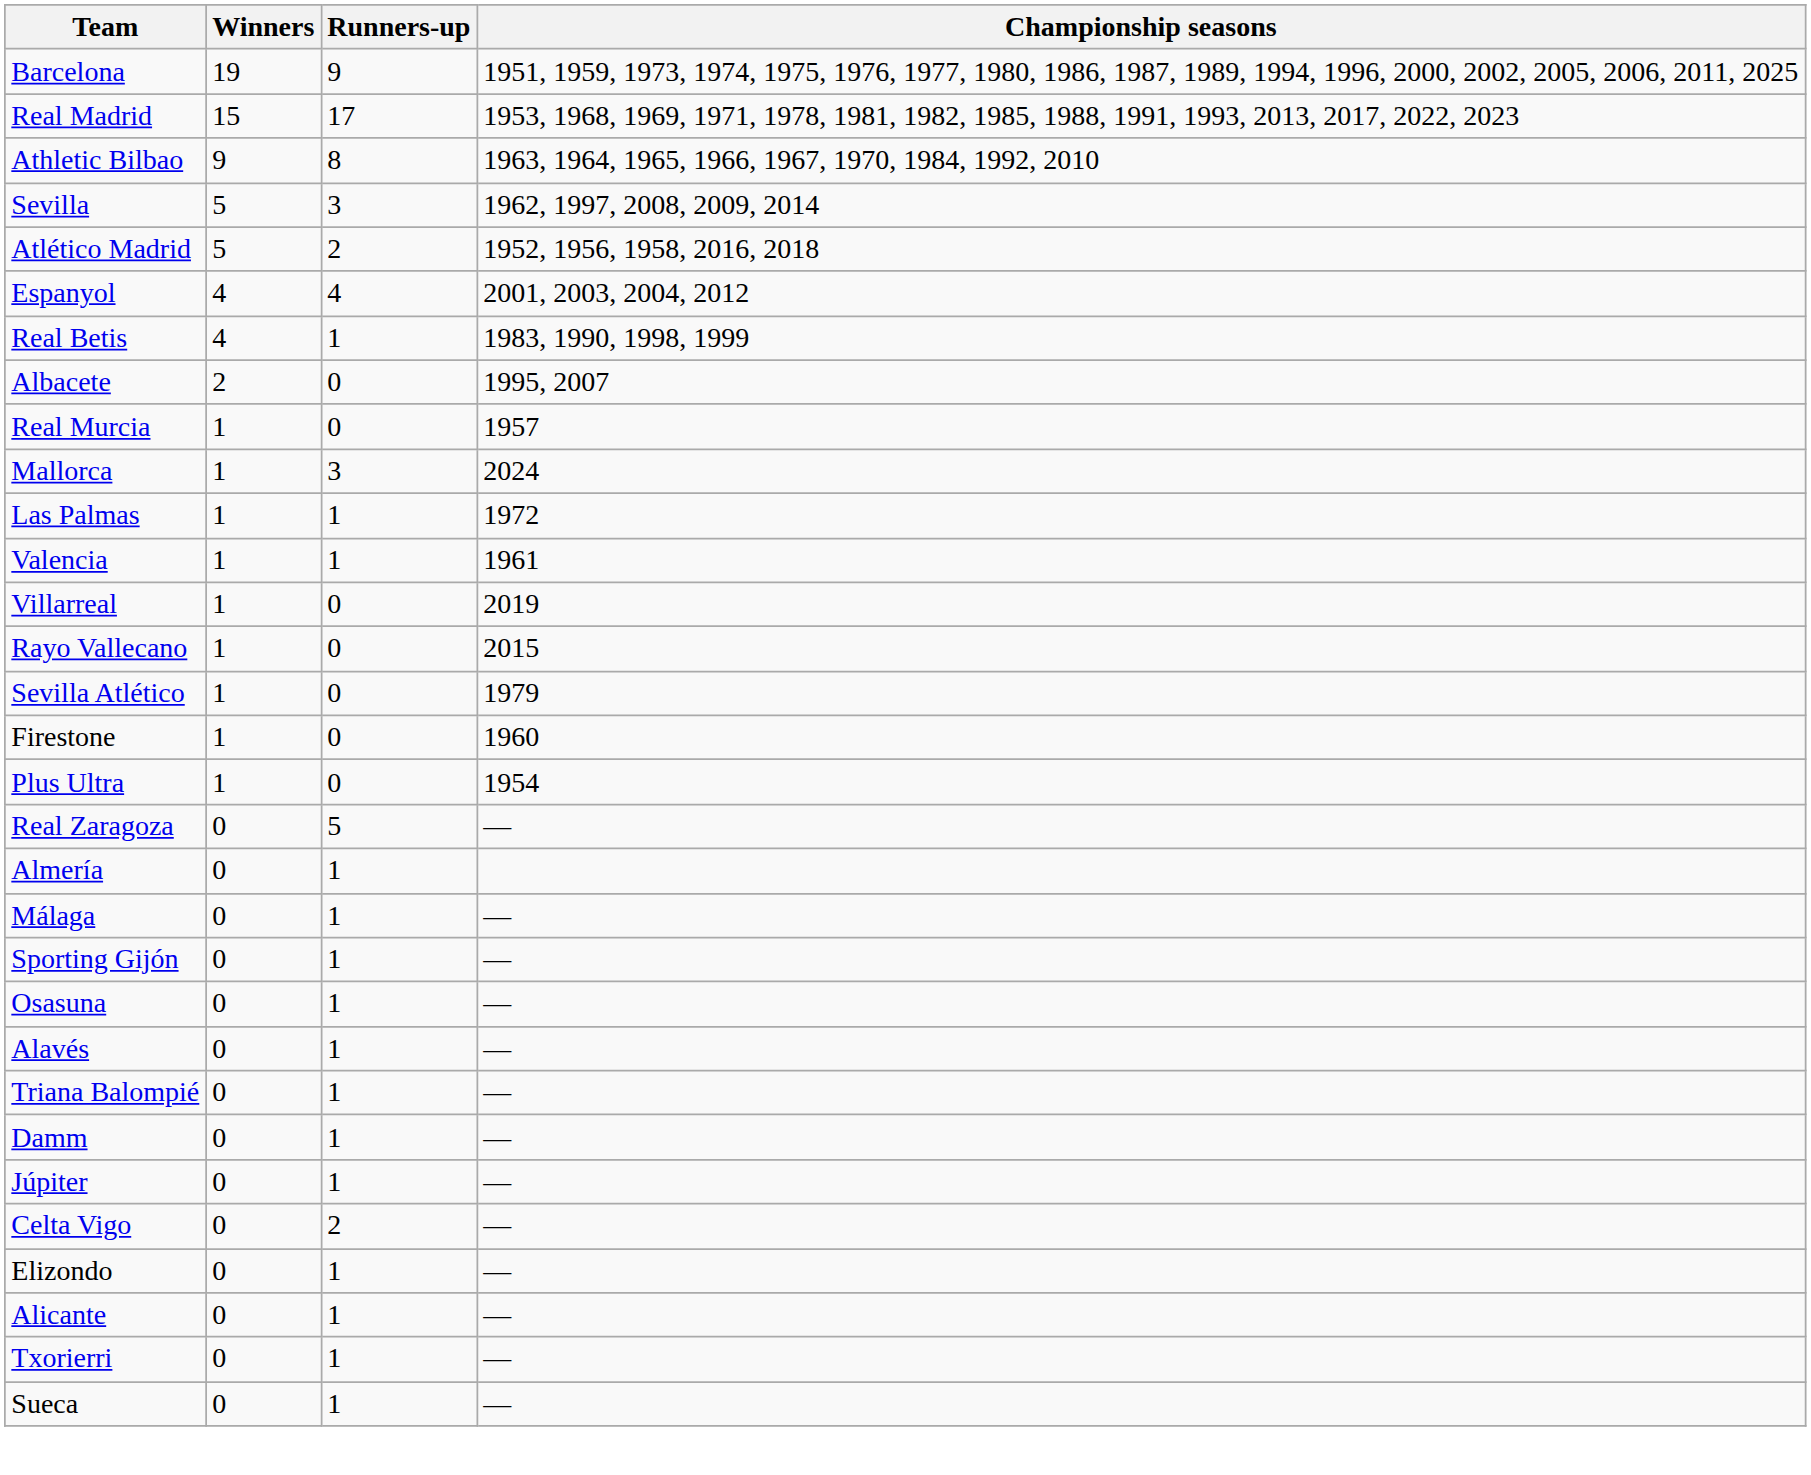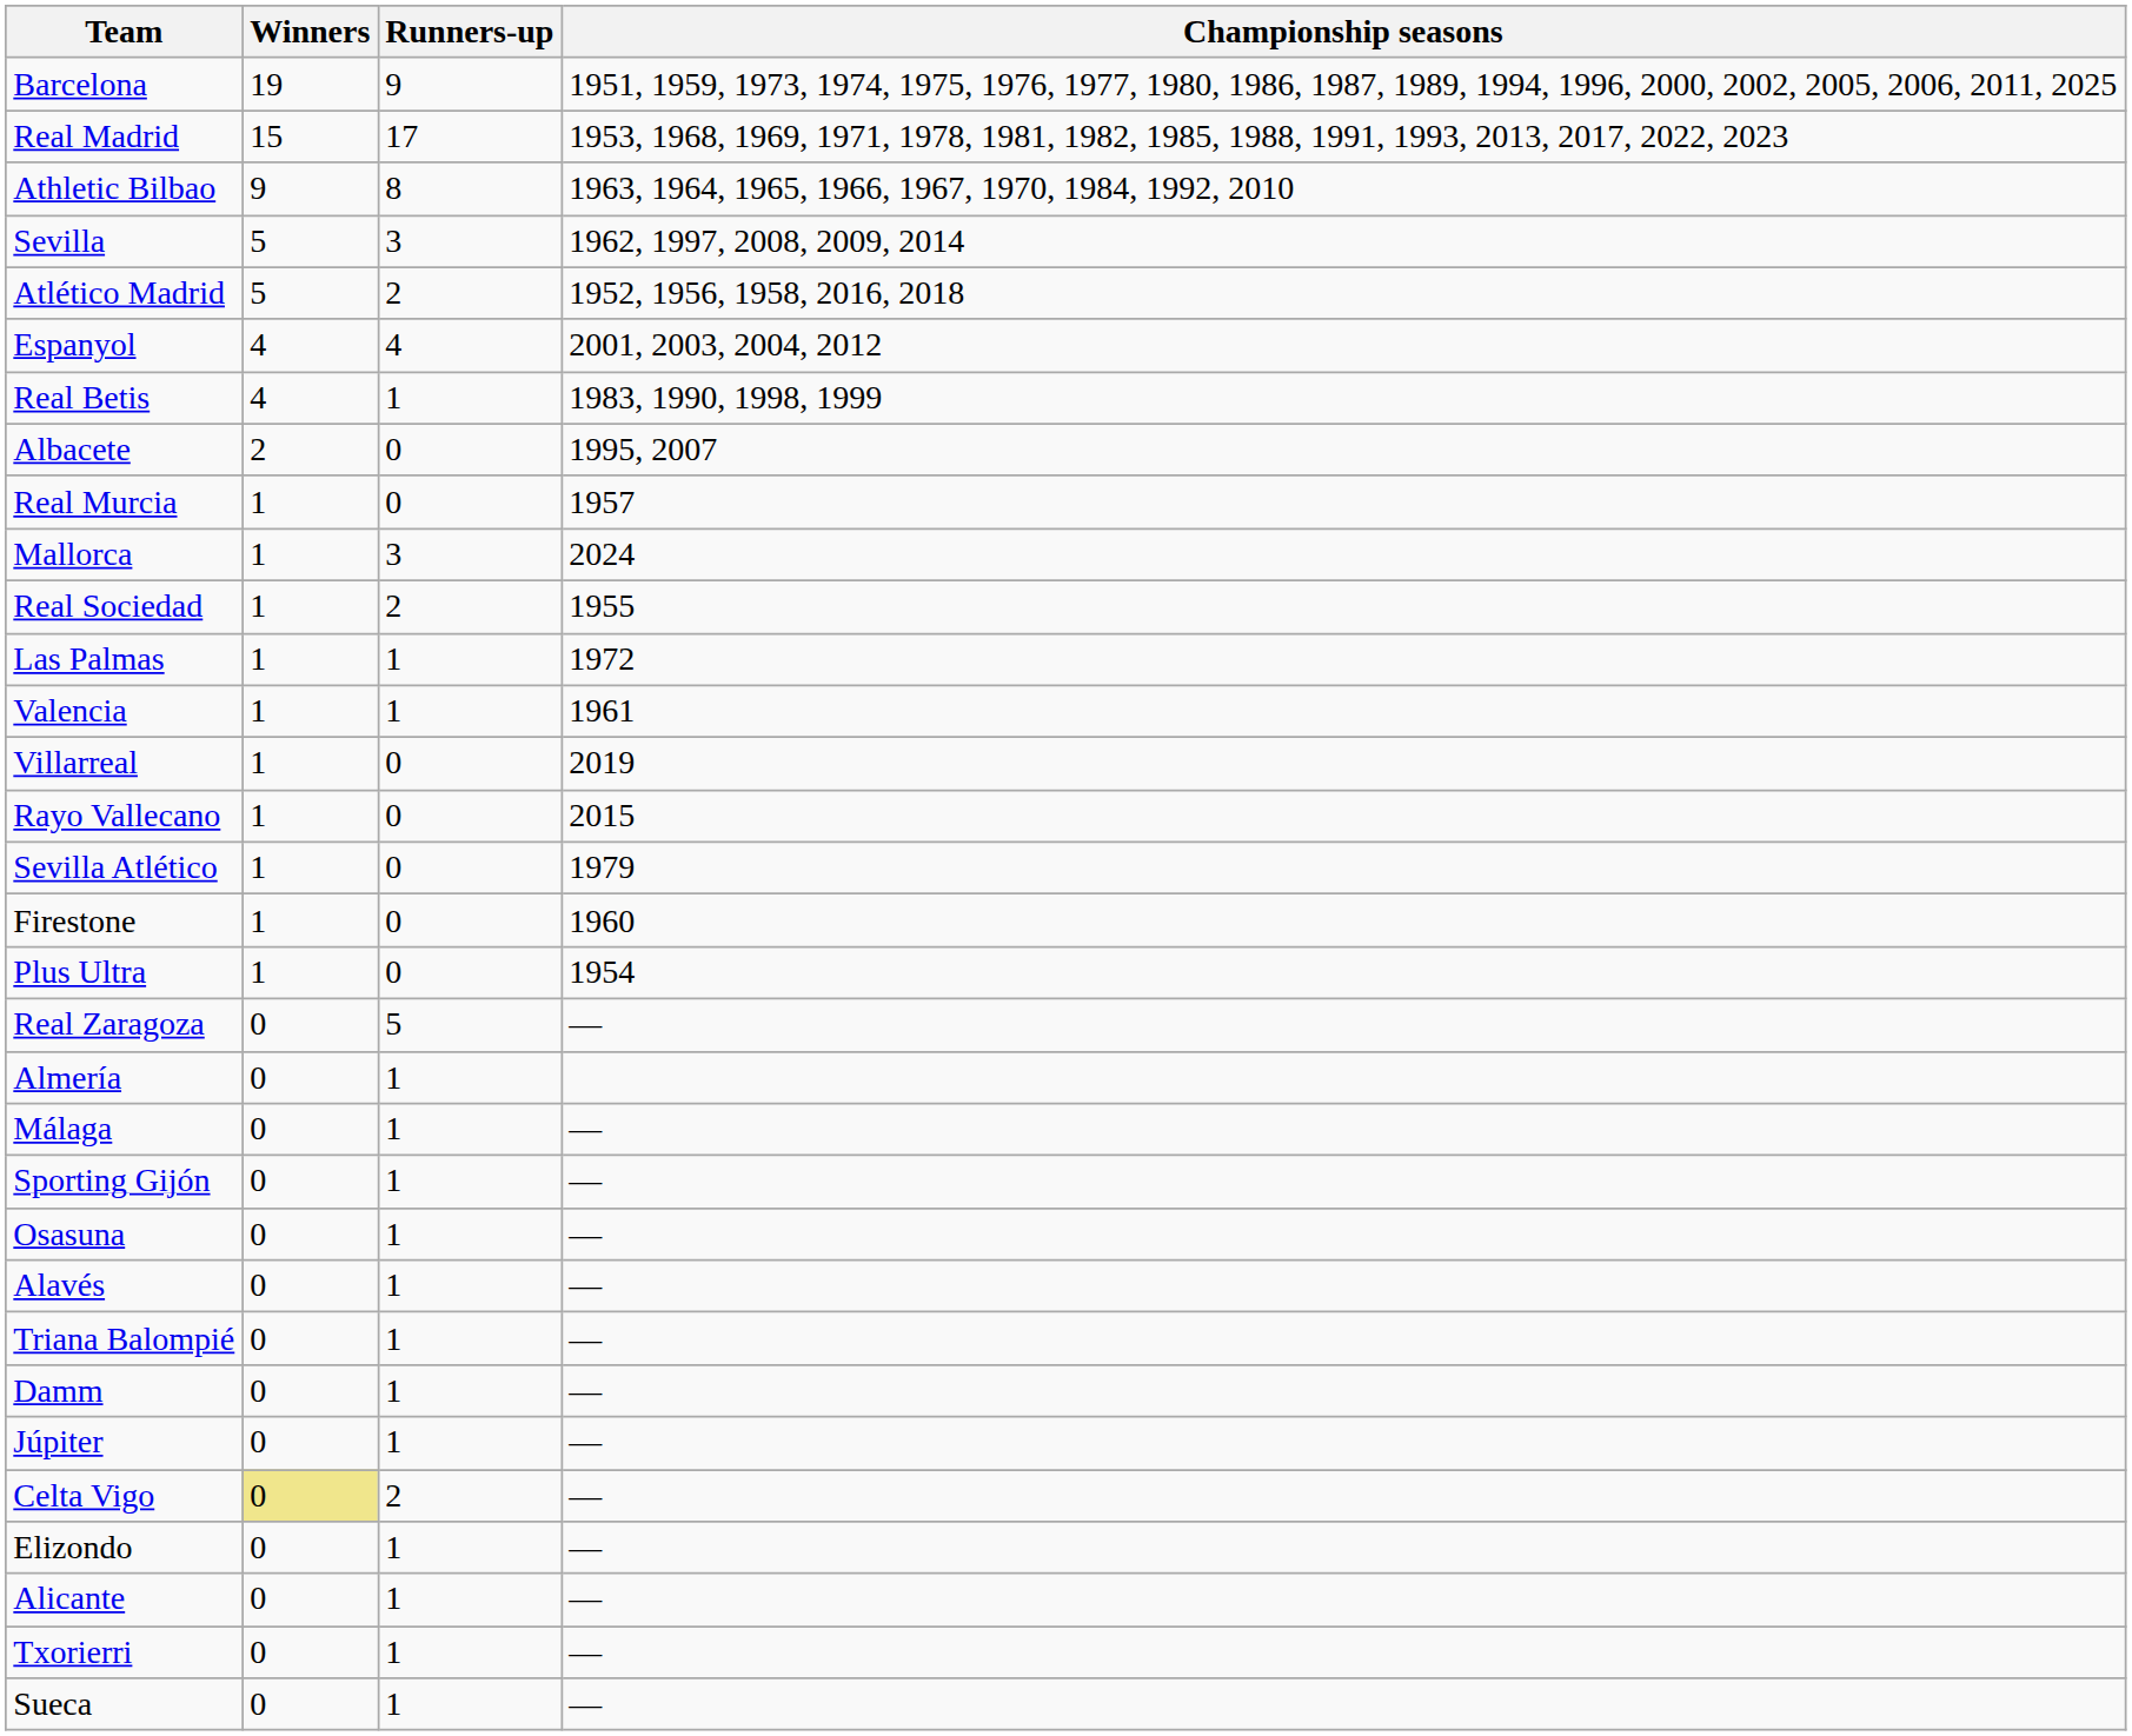+ row: Real Sociedad | 1 | 2 | 1955
Celta Vigo | Winners: no background -> khaki background
